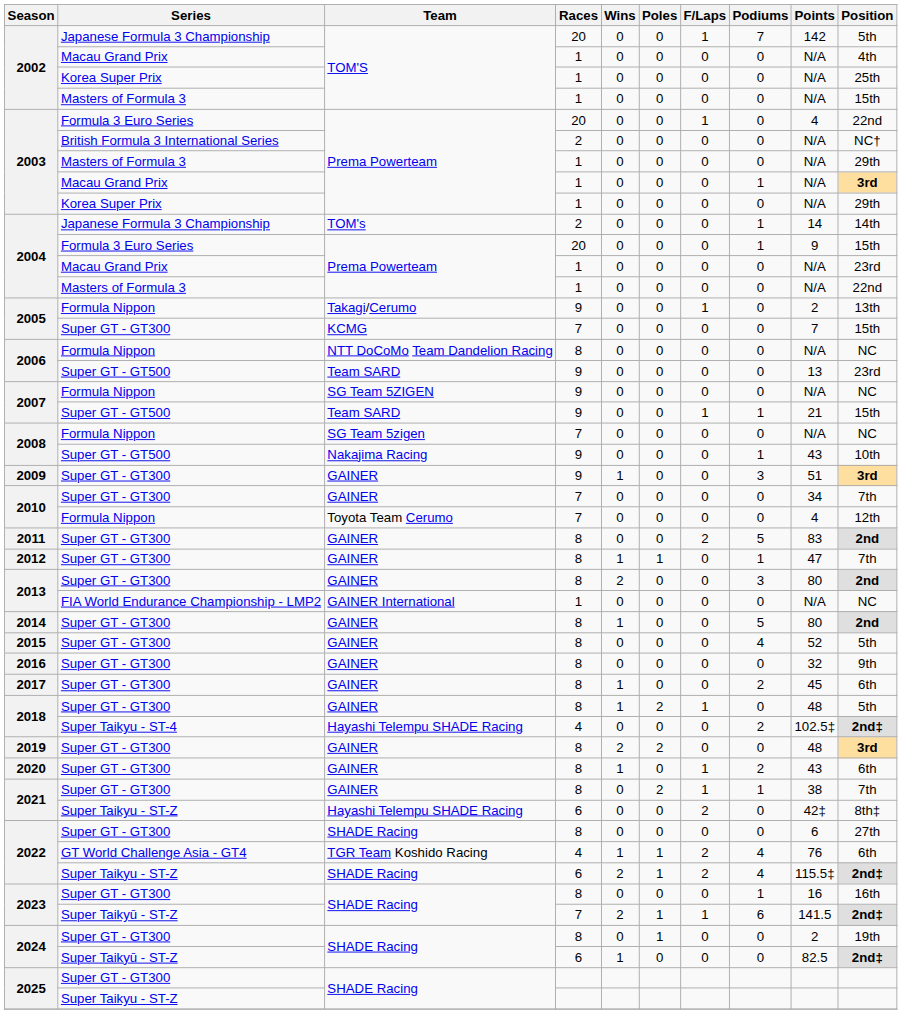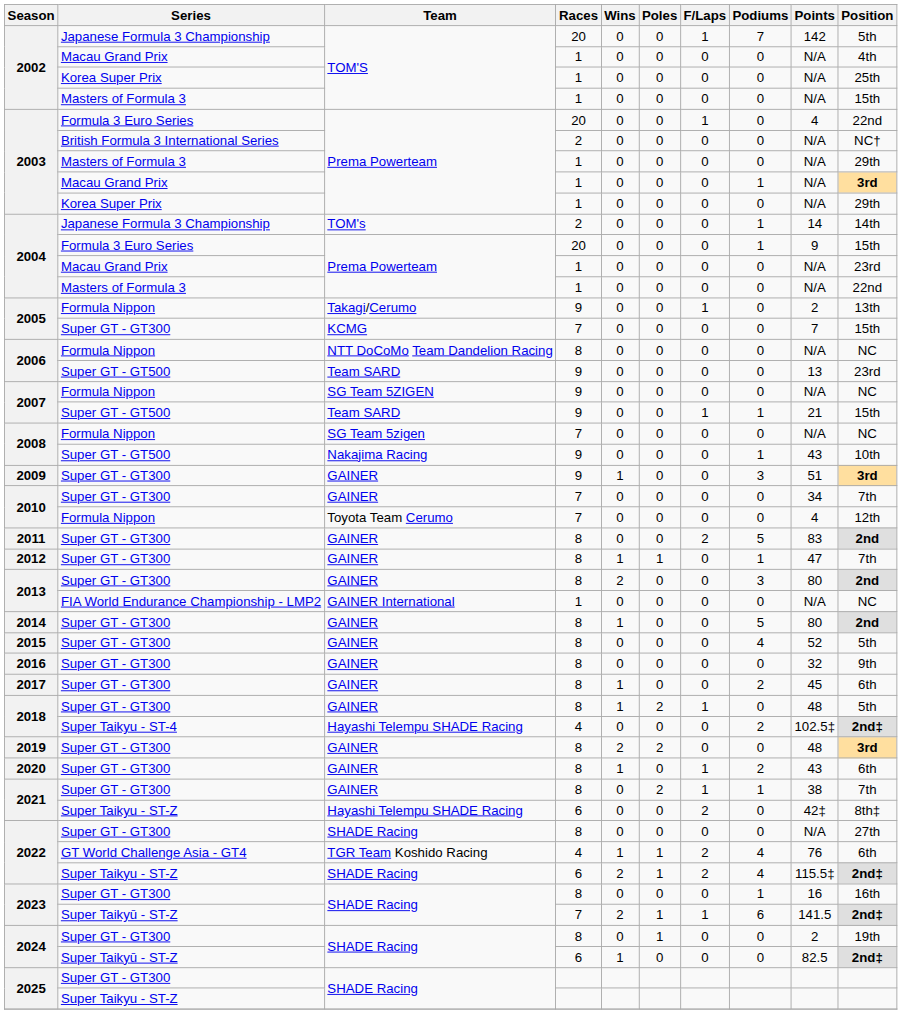2022 / Super GT - GT300 | Points: 6 -> N/A
